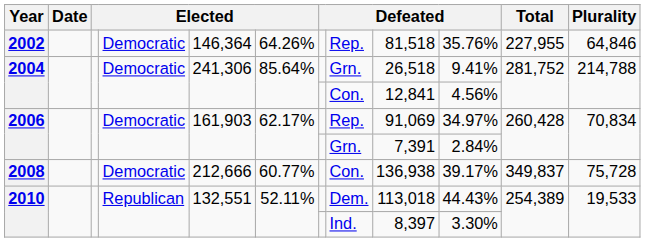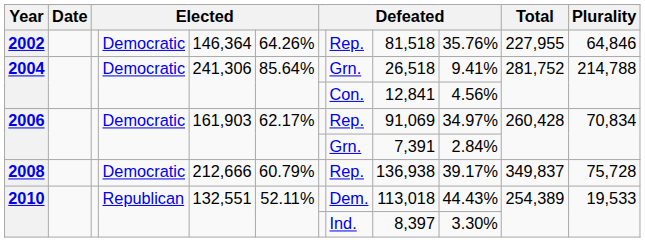2008 | column 6: 60.77% -> 60.79%
2008 | column 8: Con. -> Rep.
